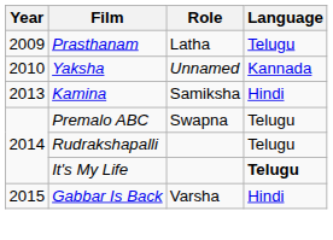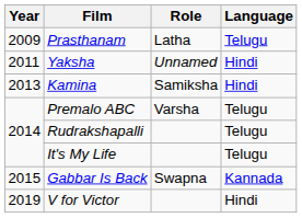Yaksha | Year: 2010 -> 2011
Yaksha | Language: Kannada -> Hindi
Premalo ABC | Role: Swapna -> Varsha
It's My Life | Language: bold -> normal
Gabbar Is Back | Role: Varsha -> Swapna
Gabbar Is Back | Language: Hindi -> Kannada
+ row: 2019 | V for Victor | Hindi
